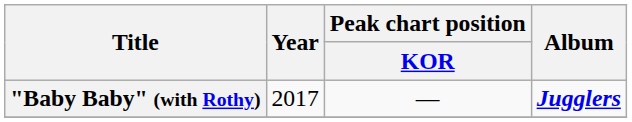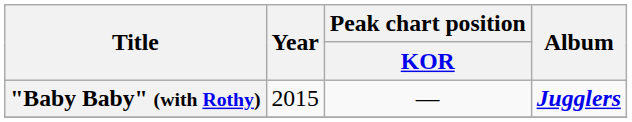"Baby Baby" (with Rothy) | Year: 2017 -> 2015
